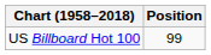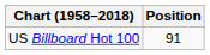US Billboard Hot 100 | Position: 99 -> 91
